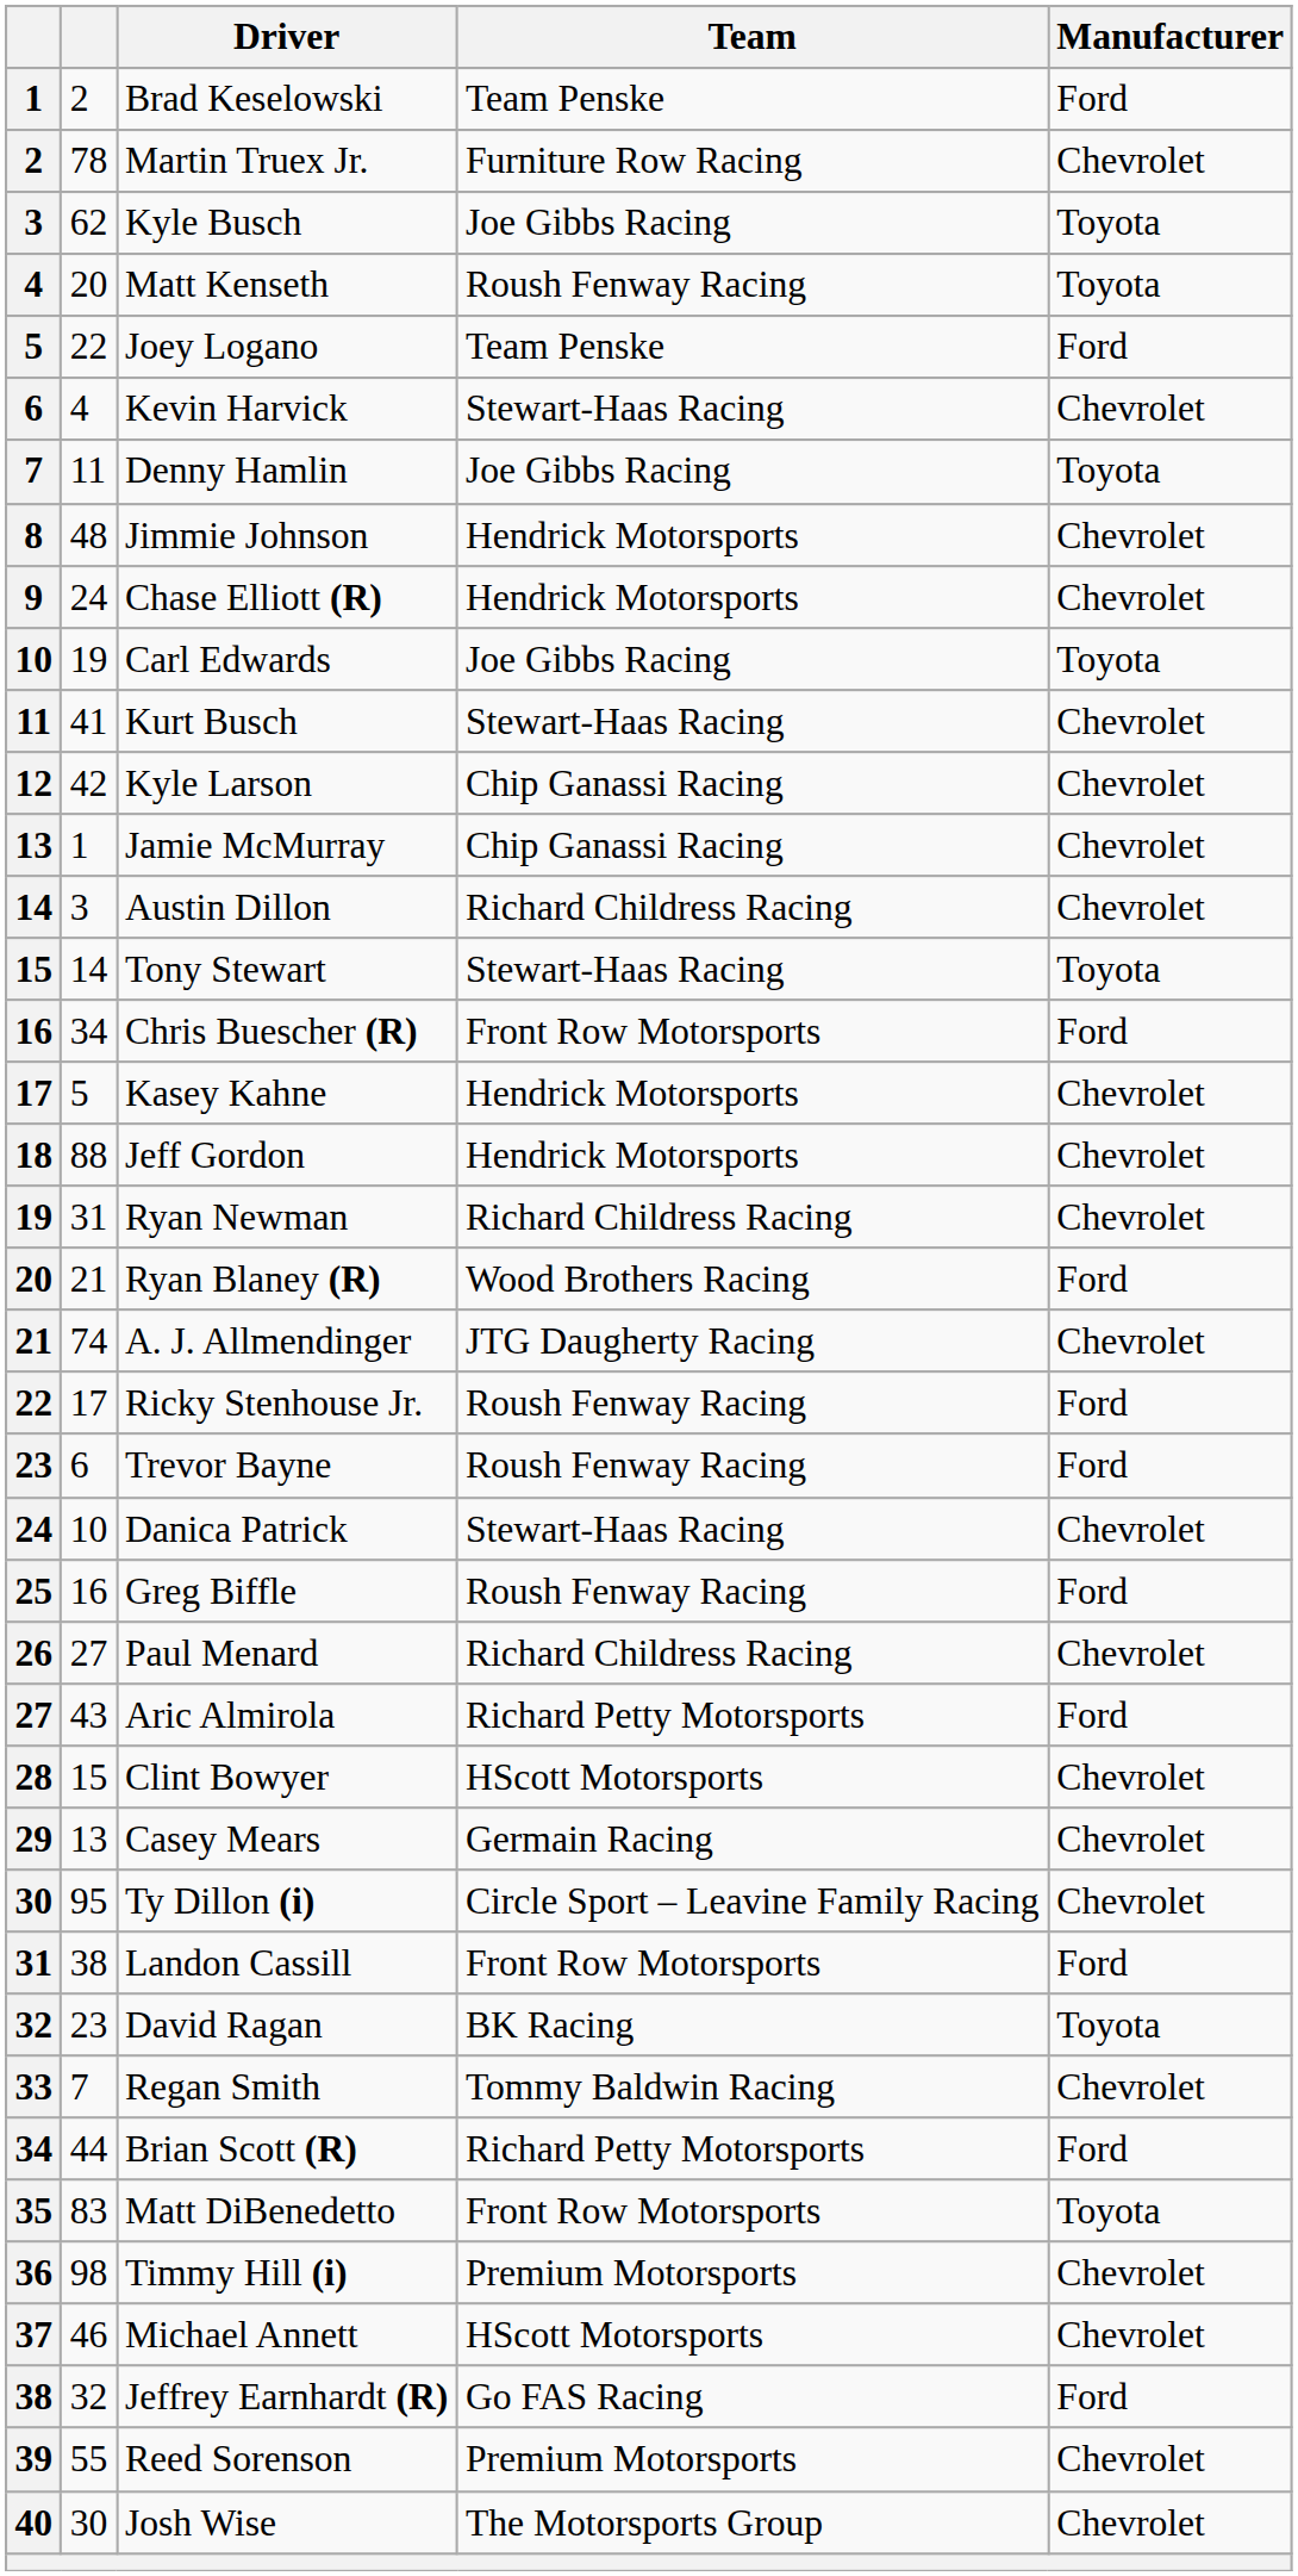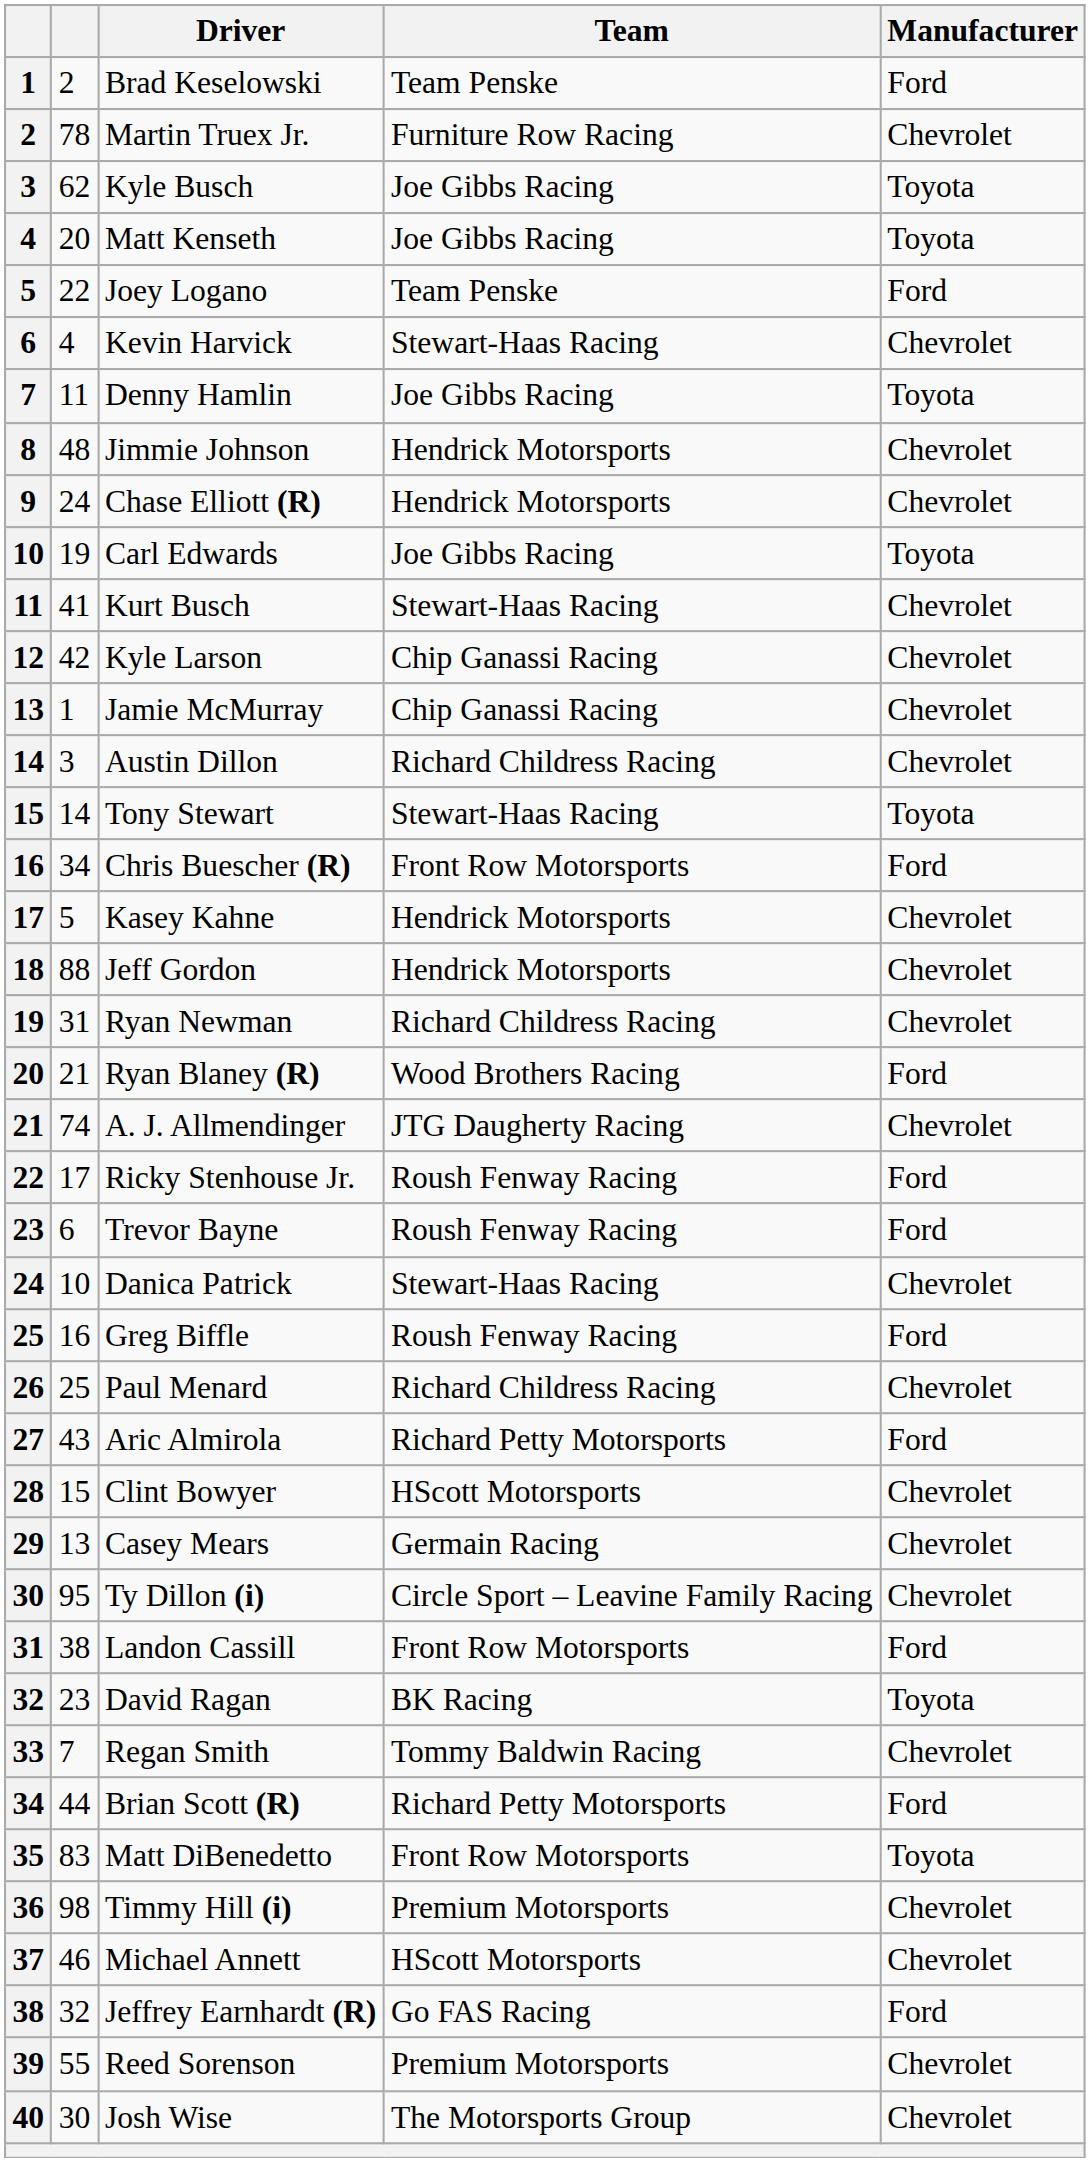Matt Kenseth | Team: Roush Fenway Racing -> Joe Gibbs Racing
Paul Menard | column 2: 27 -> 25
